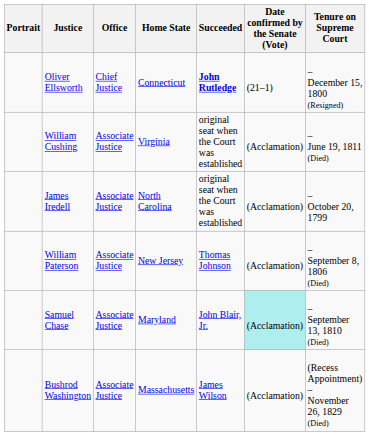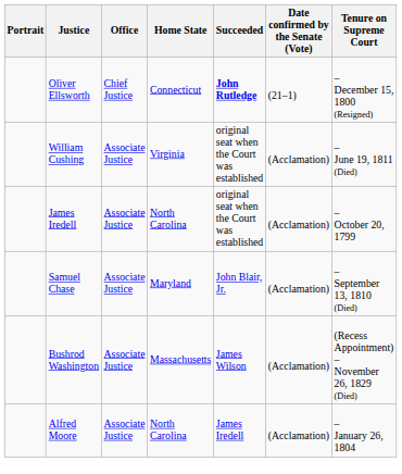- row: William Paterson | Associate Justice | New Jersey | Thomas Johnson | (Acclamation) | – September 8, 1806 (Died)
Samuel Chase | Date confirmed by the Senate (Vote): paleturquoise background -> no background
+ row: Alfred Moore | Associate Justice | North Carolina | James Iredell | (Acclamation) | – January 26, 1804
